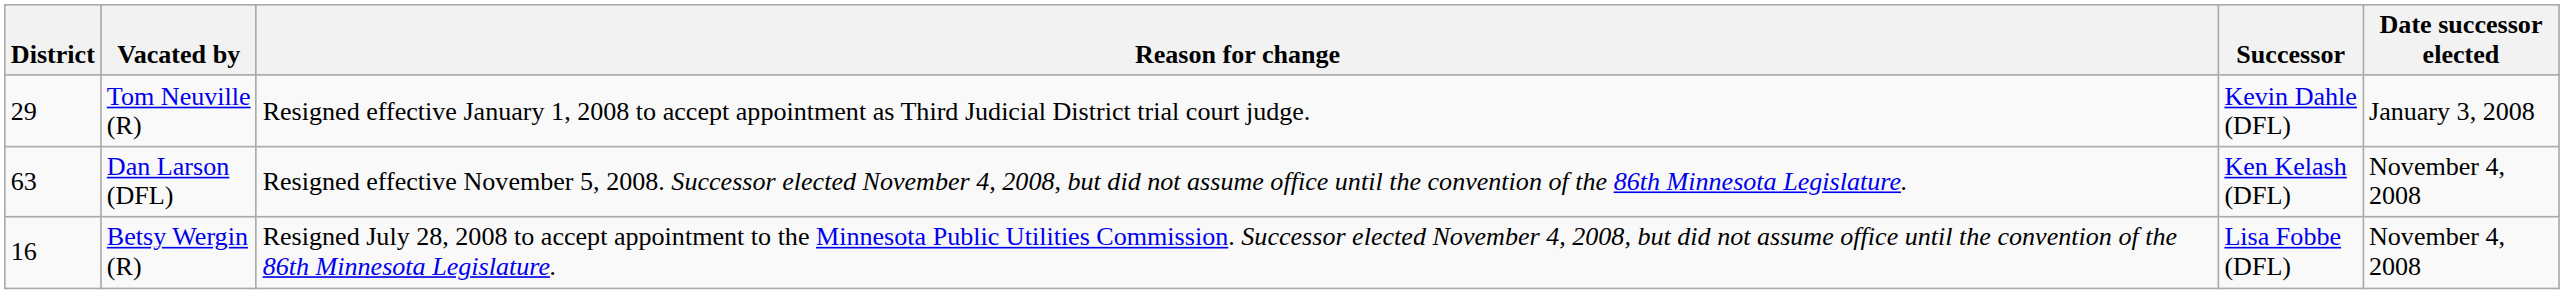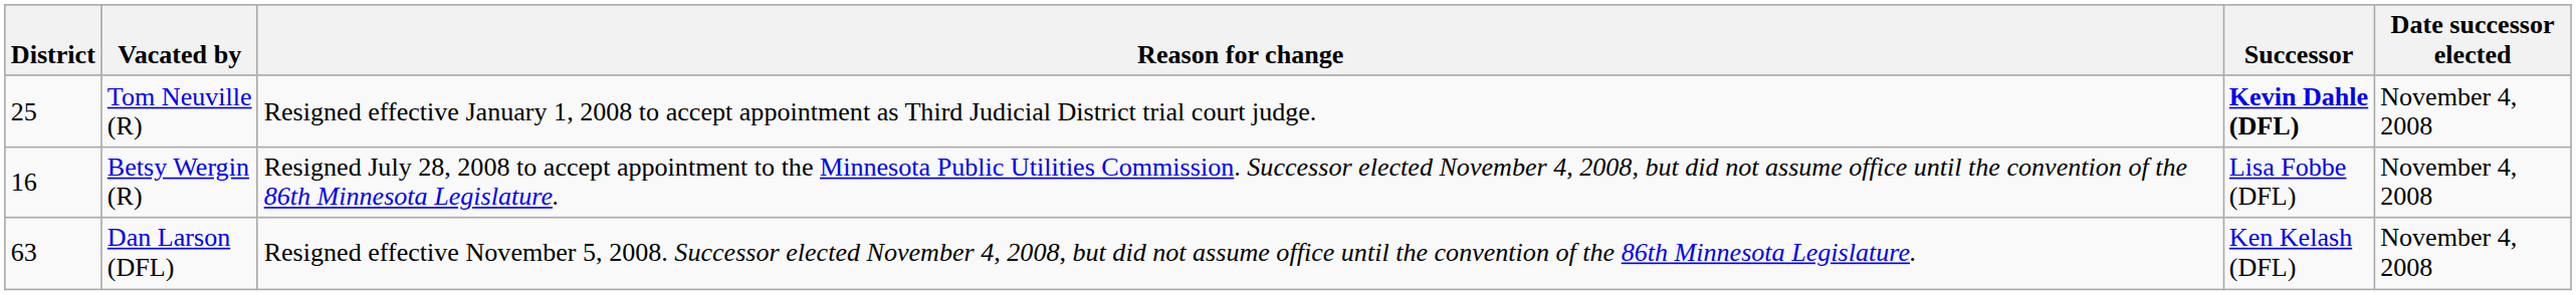Tom Neuville (R) | District: 29 -> 25
Tom Neuville (R) | Successor: normal -> bold
Tom Neuville (R) | Date successor elected: January 3, 2008 -> November 4, 2008
rows swapped: Betsy Wergin (R) <-> Dan Larson (DFL)
